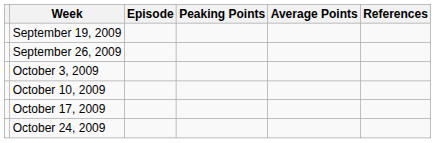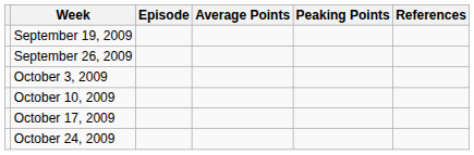columns swapped: Average Points <-> Peaking Points
